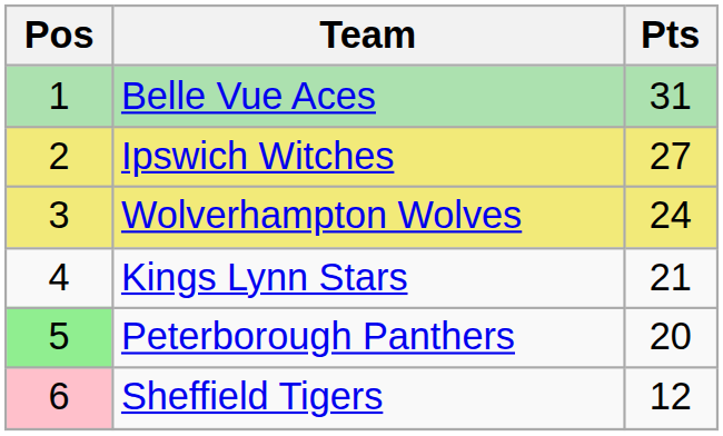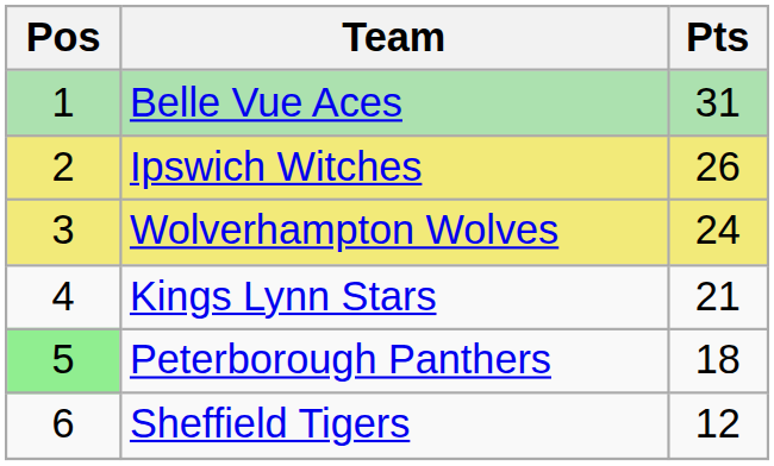Ipswich Witches | Pts: 27 -> 26
Peterborough Panthers | Pts: 20 -> 18
Sheffield Tigers | Pos: pink background -> no background
